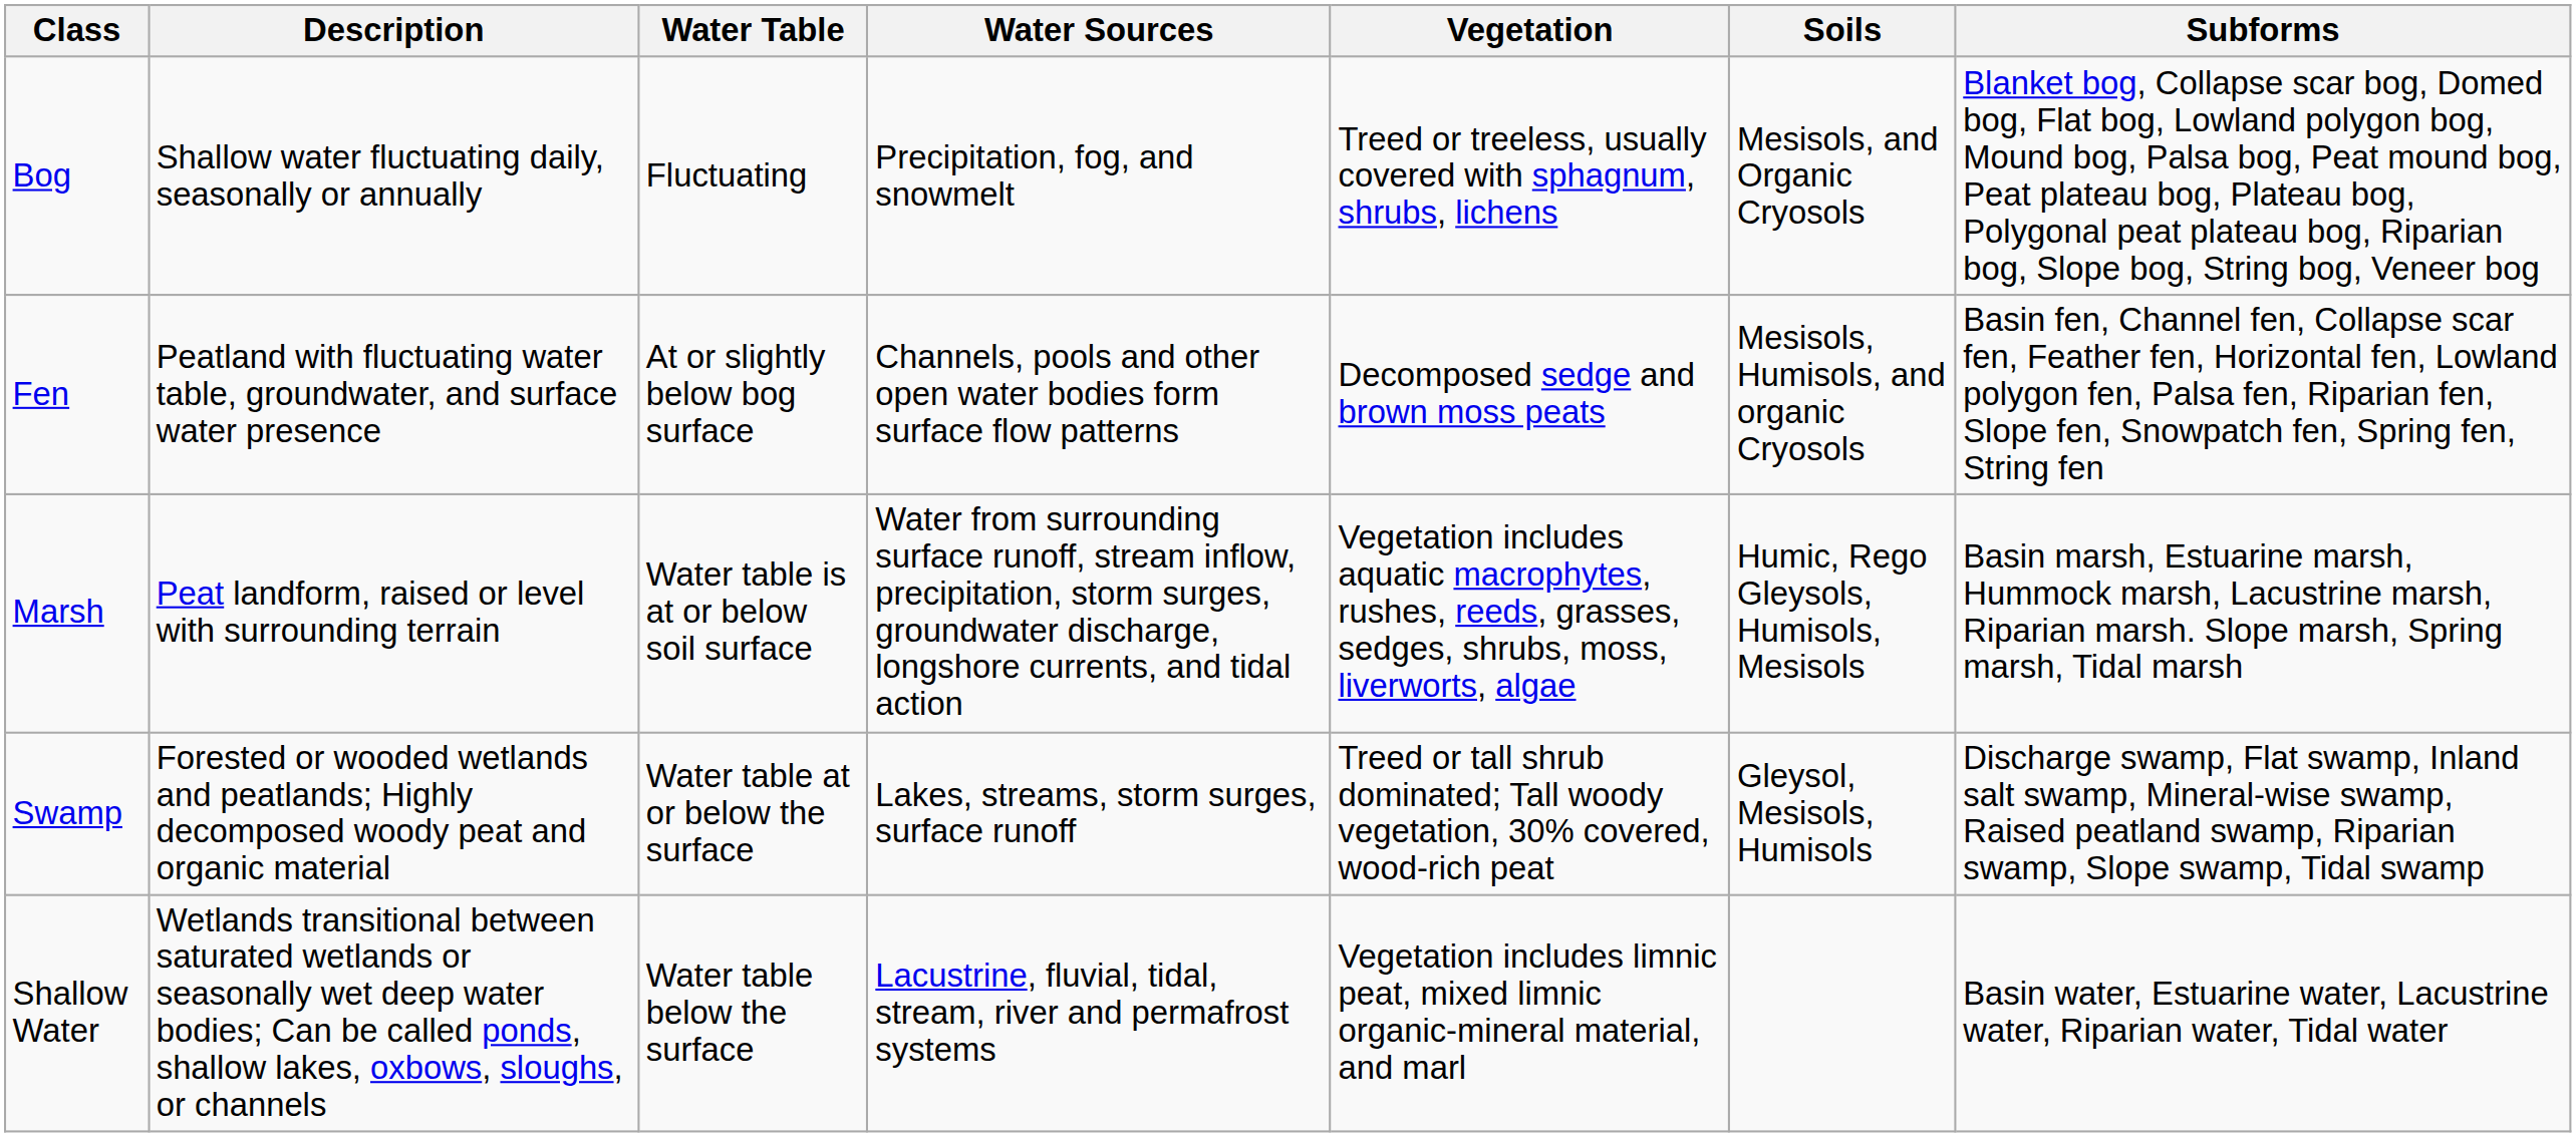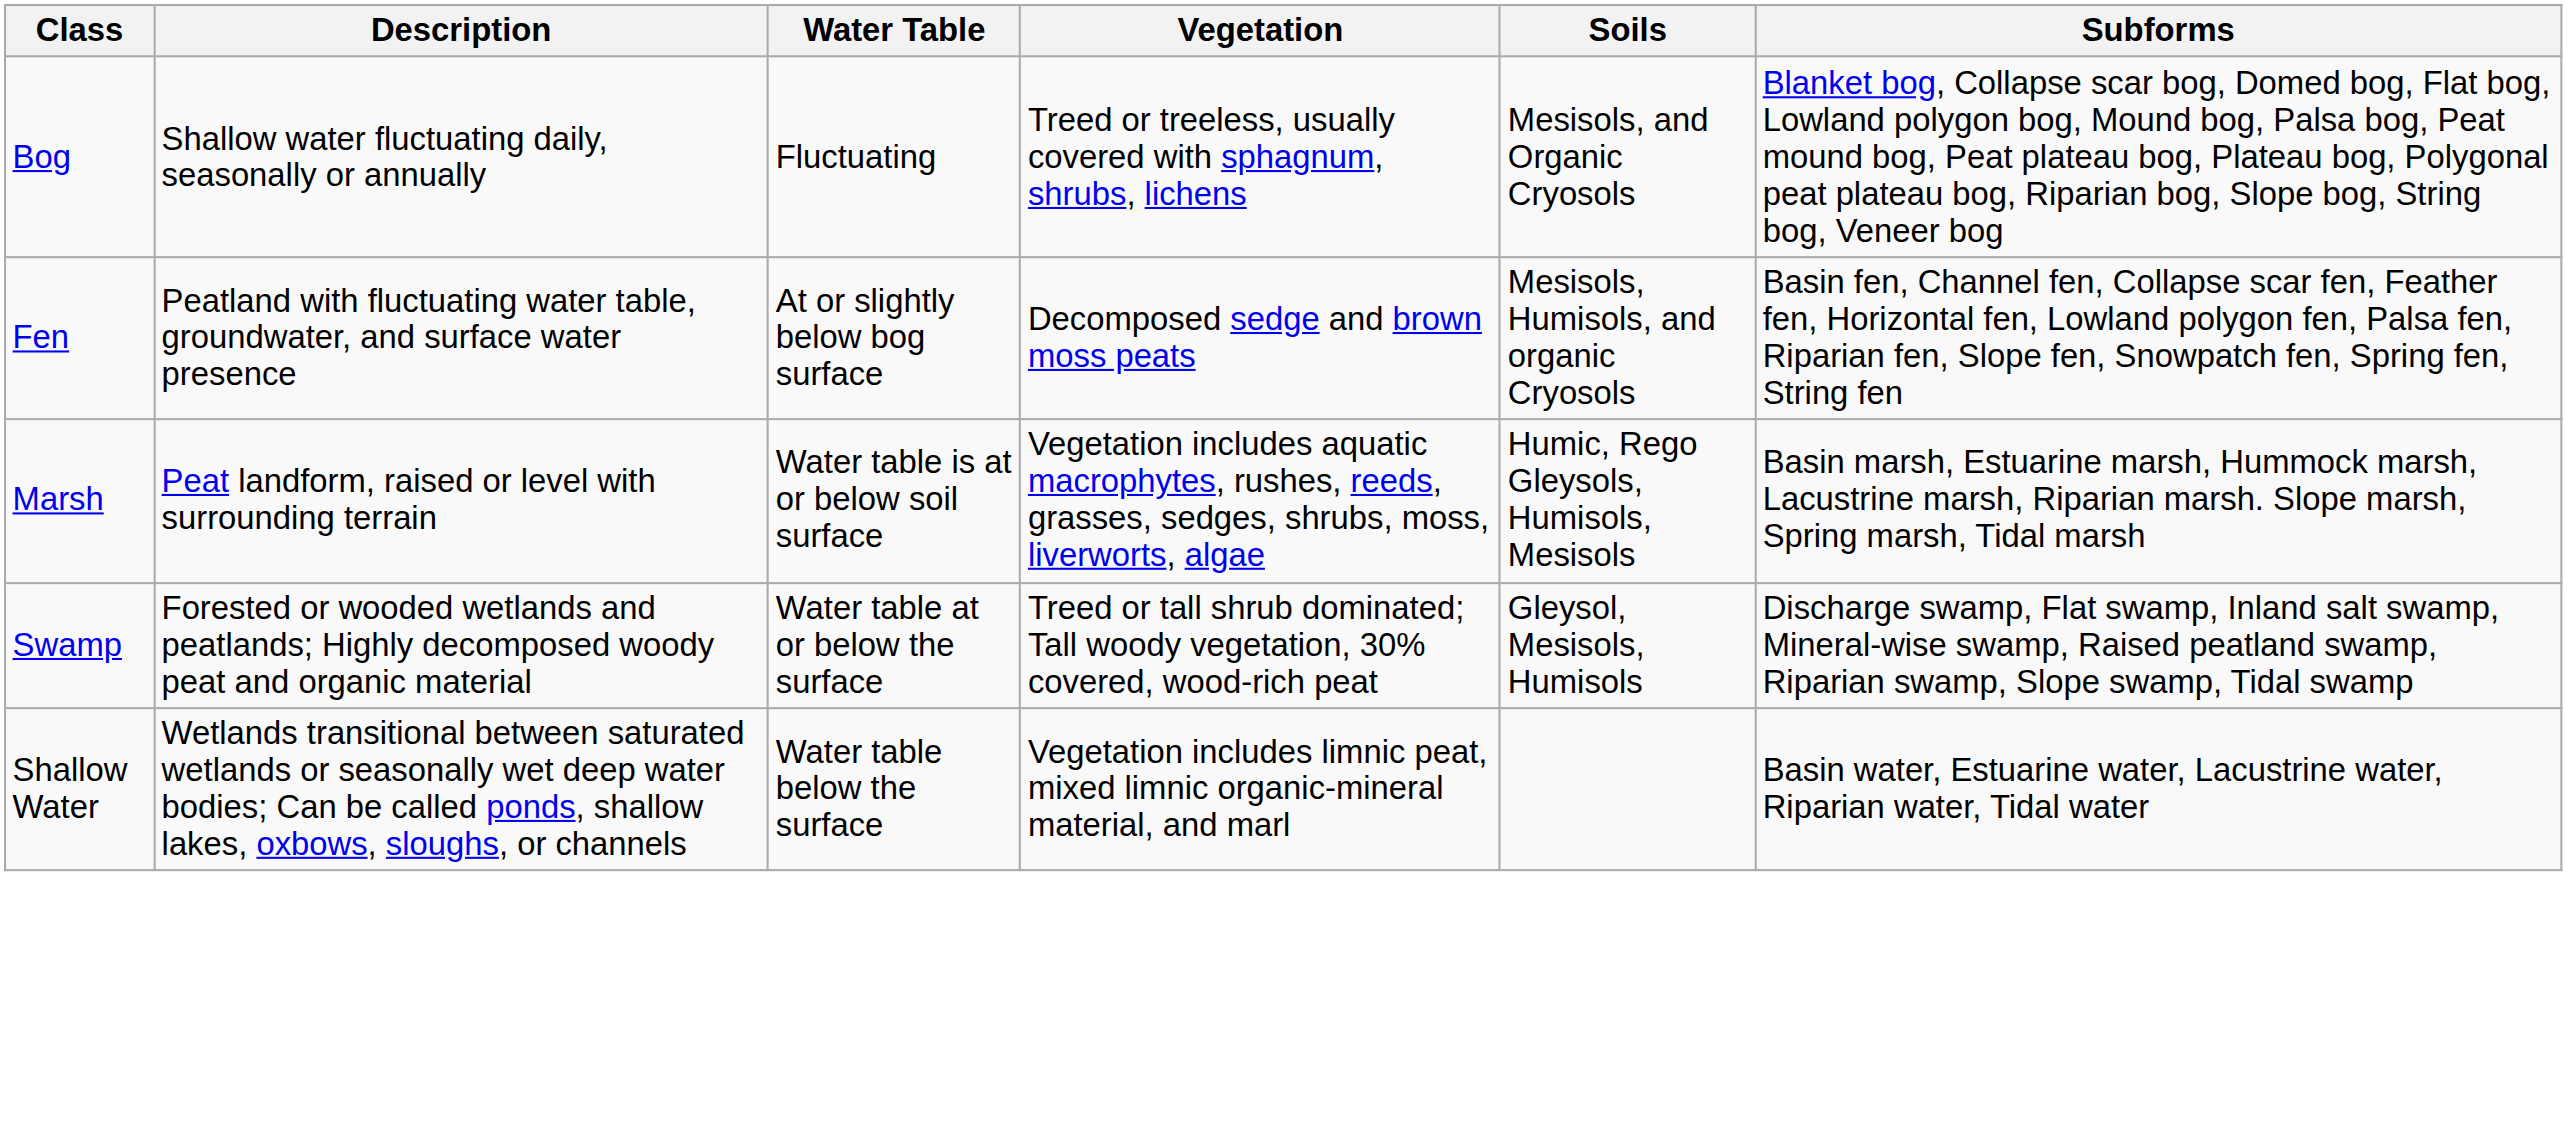- column: Water Sources | Precipitation, fog, and snowmelt | Channels, pools and other open water bodies form surface flow patterns | Water from surrounding surface runoff, stream inflow, precipitation, storm surges, groundwater discharge, longshore currents, and tidal action | Lakes, streams, storm surges, surface runoff | Lacustrine, fluvial, tidal, stream, river and permafrost systems
